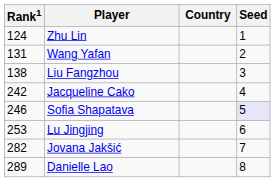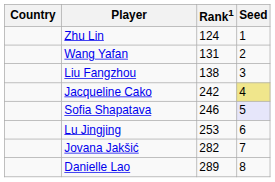columns swapped: Country <-> Rank1
Jacqueline Cako | Seed: no background -> khaki background
